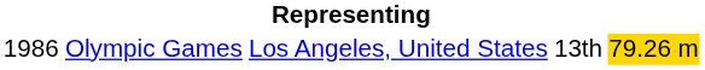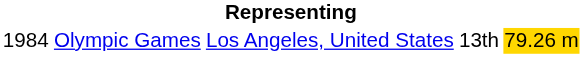Olympic Games | column 1: 1986 -> 1984
